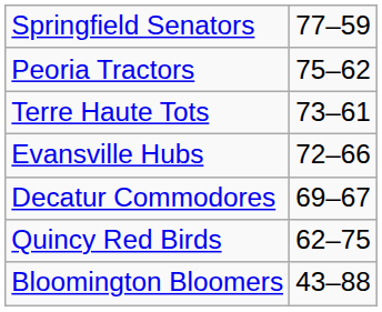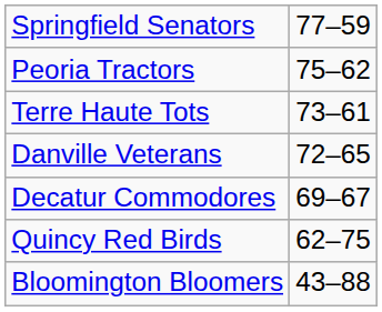+ row: Danville Veterans | 72–65
- row: Evansville Hubs | 72–66
